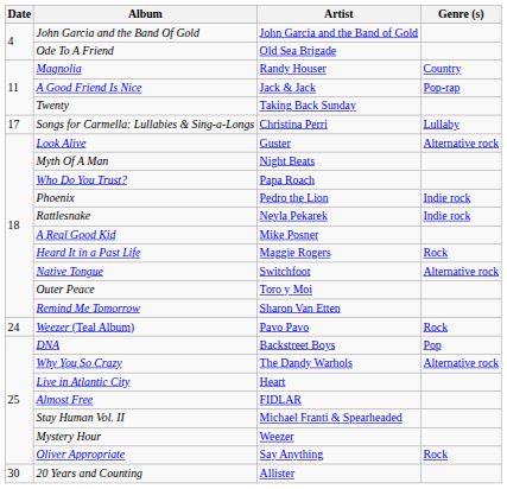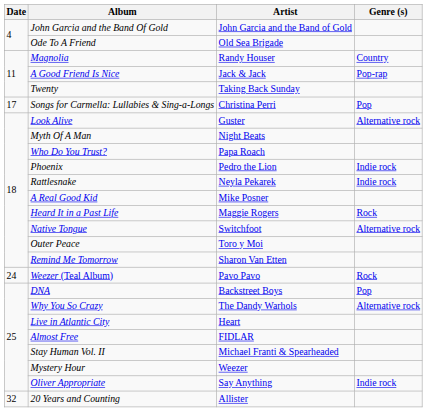Songs for Carmella: Lullabies & Sing-a-Longs | Genre (s): Lullaby -> Pop
Oliver Appropriate | Genre (s): Rock -> Indie rock
20 Years and Counting | Date: 30 -> 32
